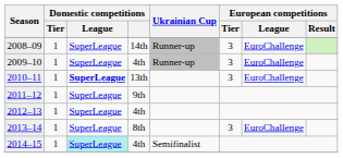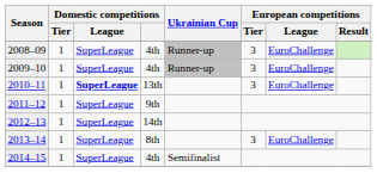2008–09 | Domestic competitions: 14th -> 4th
2012–13 | Domestic competitions: 4th -> 14th
2014–15 | Domestic competitions / League: paleturquoise background -> no background
